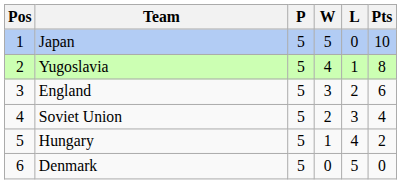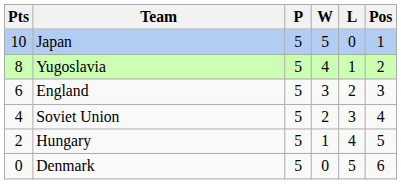columns swapped: Pos <-> Pts
